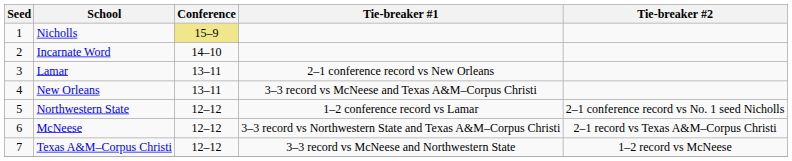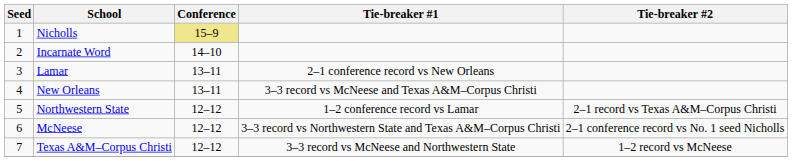Northwestern State | Tie-breaker #2: 2–1 conference record vs No. 1 seed Nicholls -> 2–1 record vs Texas A&M–Corpus Christi
McNeese | Tie-breaker #2: 2–1 record vs Texas A&M–Corpus Christi -> 2–1 conference record vs No. 1 seed Nicholls
